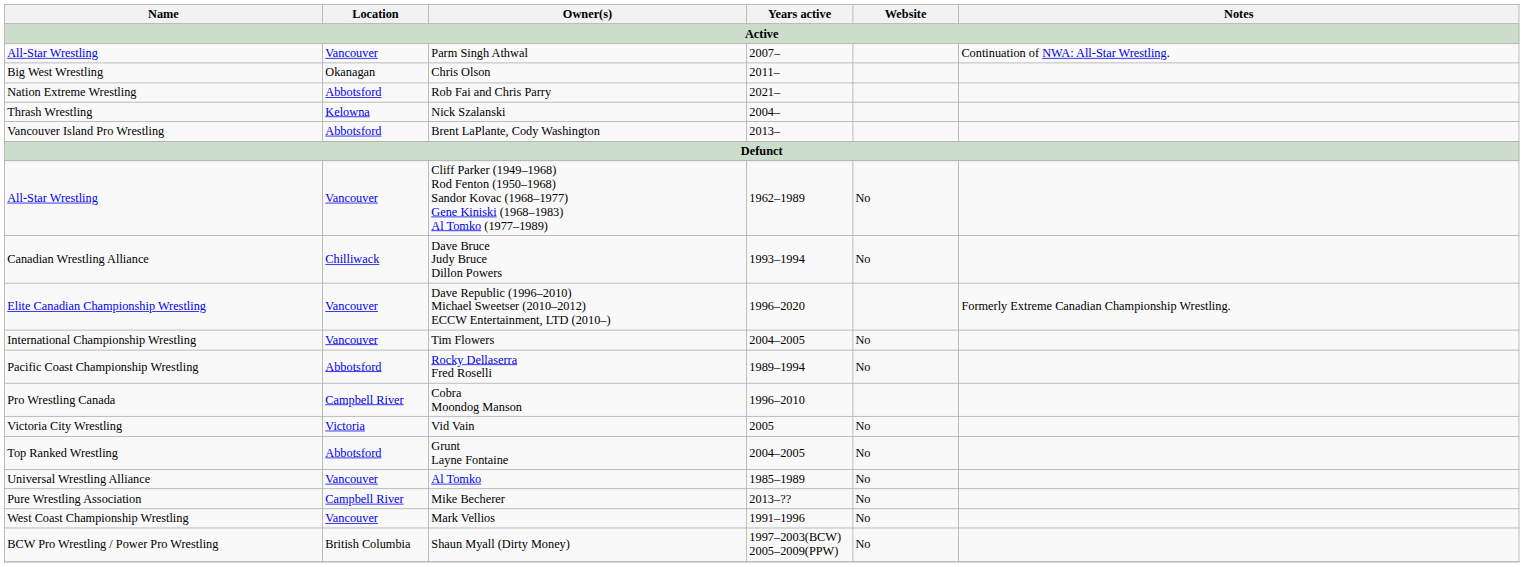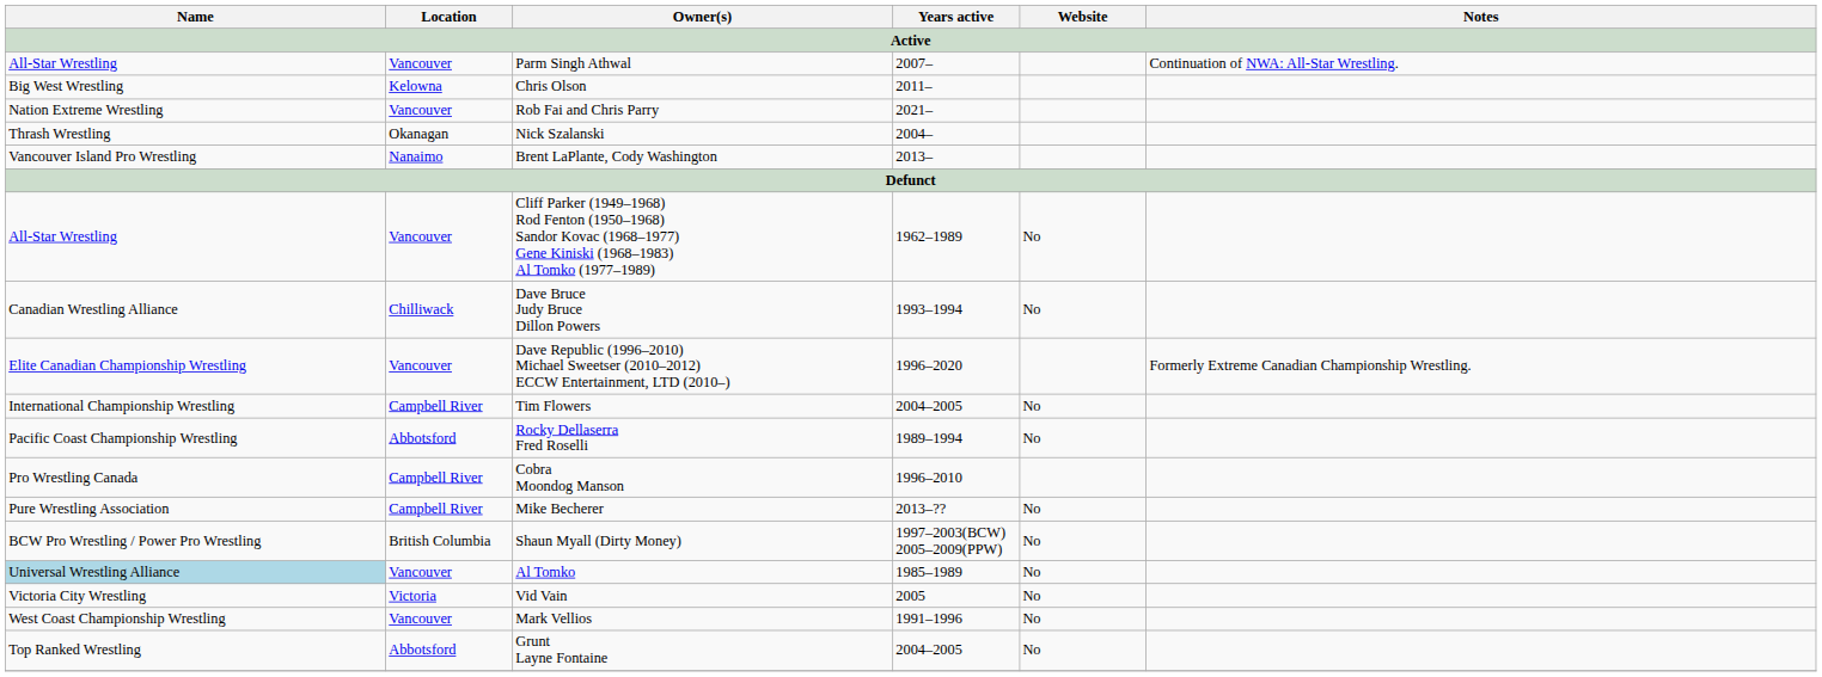Chris Olson | Location: Okanagan -> Kelowna
Rob Fai and Chris Parry | Location: Abbotsford -> Vancouver
Nick Szalanski | Location: Kelowna -> Okanagan
Brent LaPlante, Cody Washington | Location: Abbotsford -> Nanaimo
Tim Flowers | Location: Vancouver -> Campbell River
rows swapped: Mike Becherer <-> Vid Vain
rows swapped: Grunt Layne Fontaine <-> Shaun Myall (Dirty Money)
Al Tomko | Name: no background -> lightblue background
